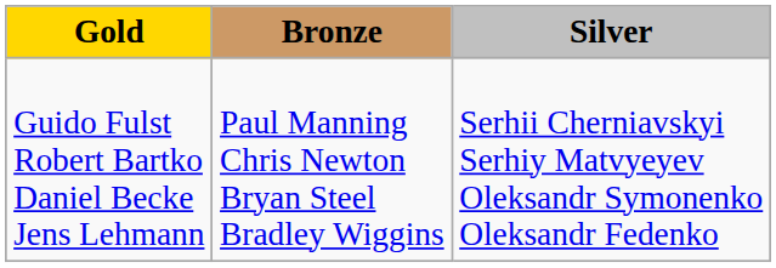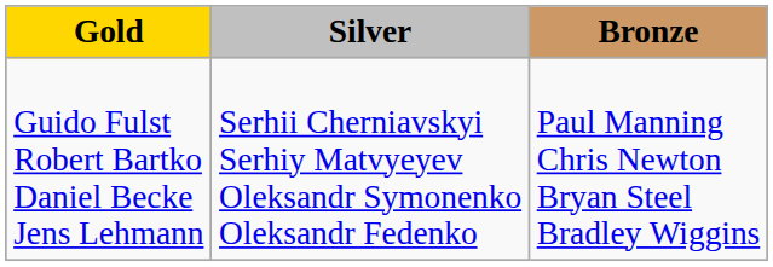columns swapped: Silver <-> Bronze
